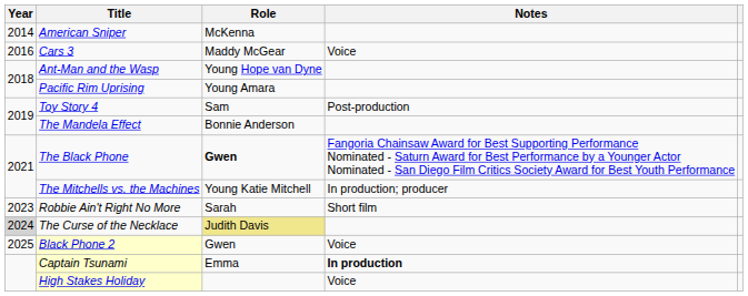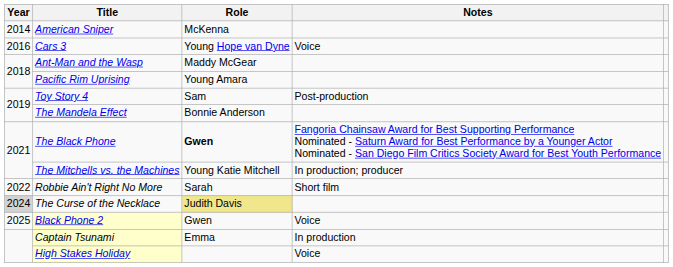Cars 3 | Role: Maddy McGear -> Young Hope van Dyne
Ant-Man and the Wasp | Role: Young Hope van Dyne -> Maddy McGear
Robbie Ain't Right No More | Year: 2023 -> 2022
Captain Tsunami | Notes: bold -> normal
